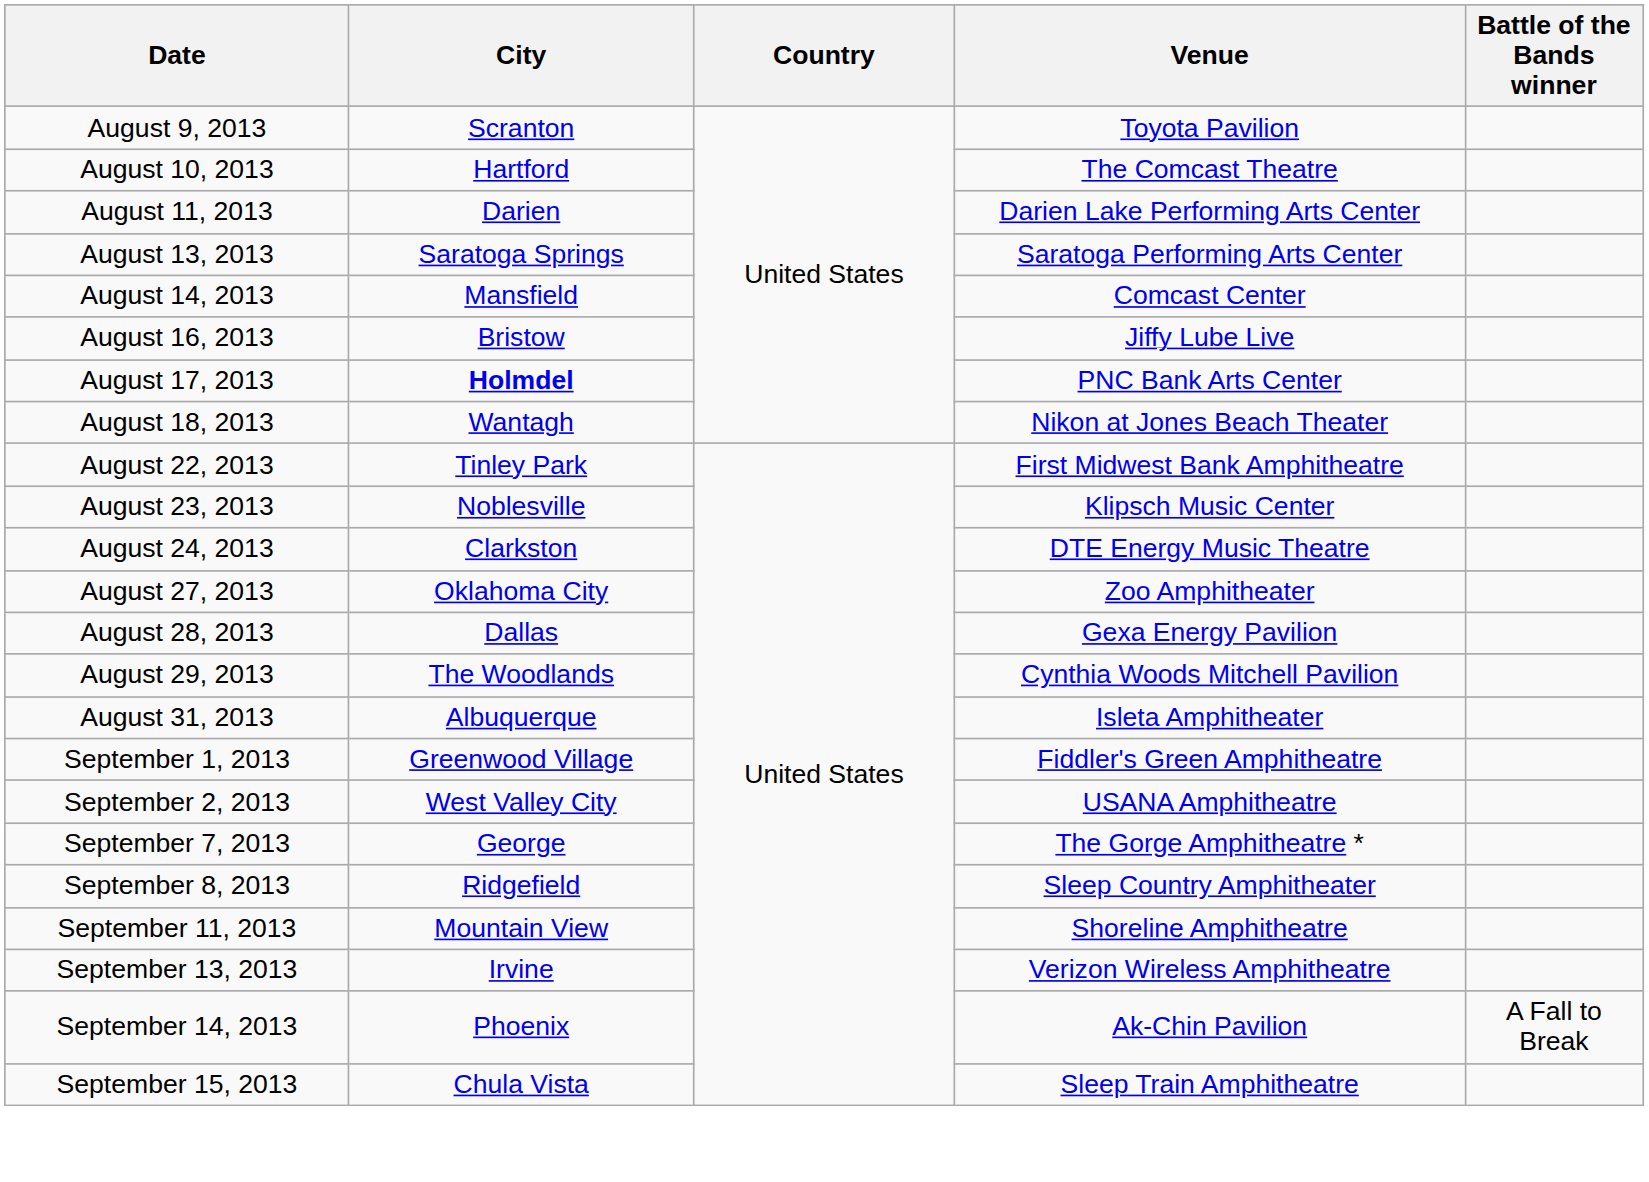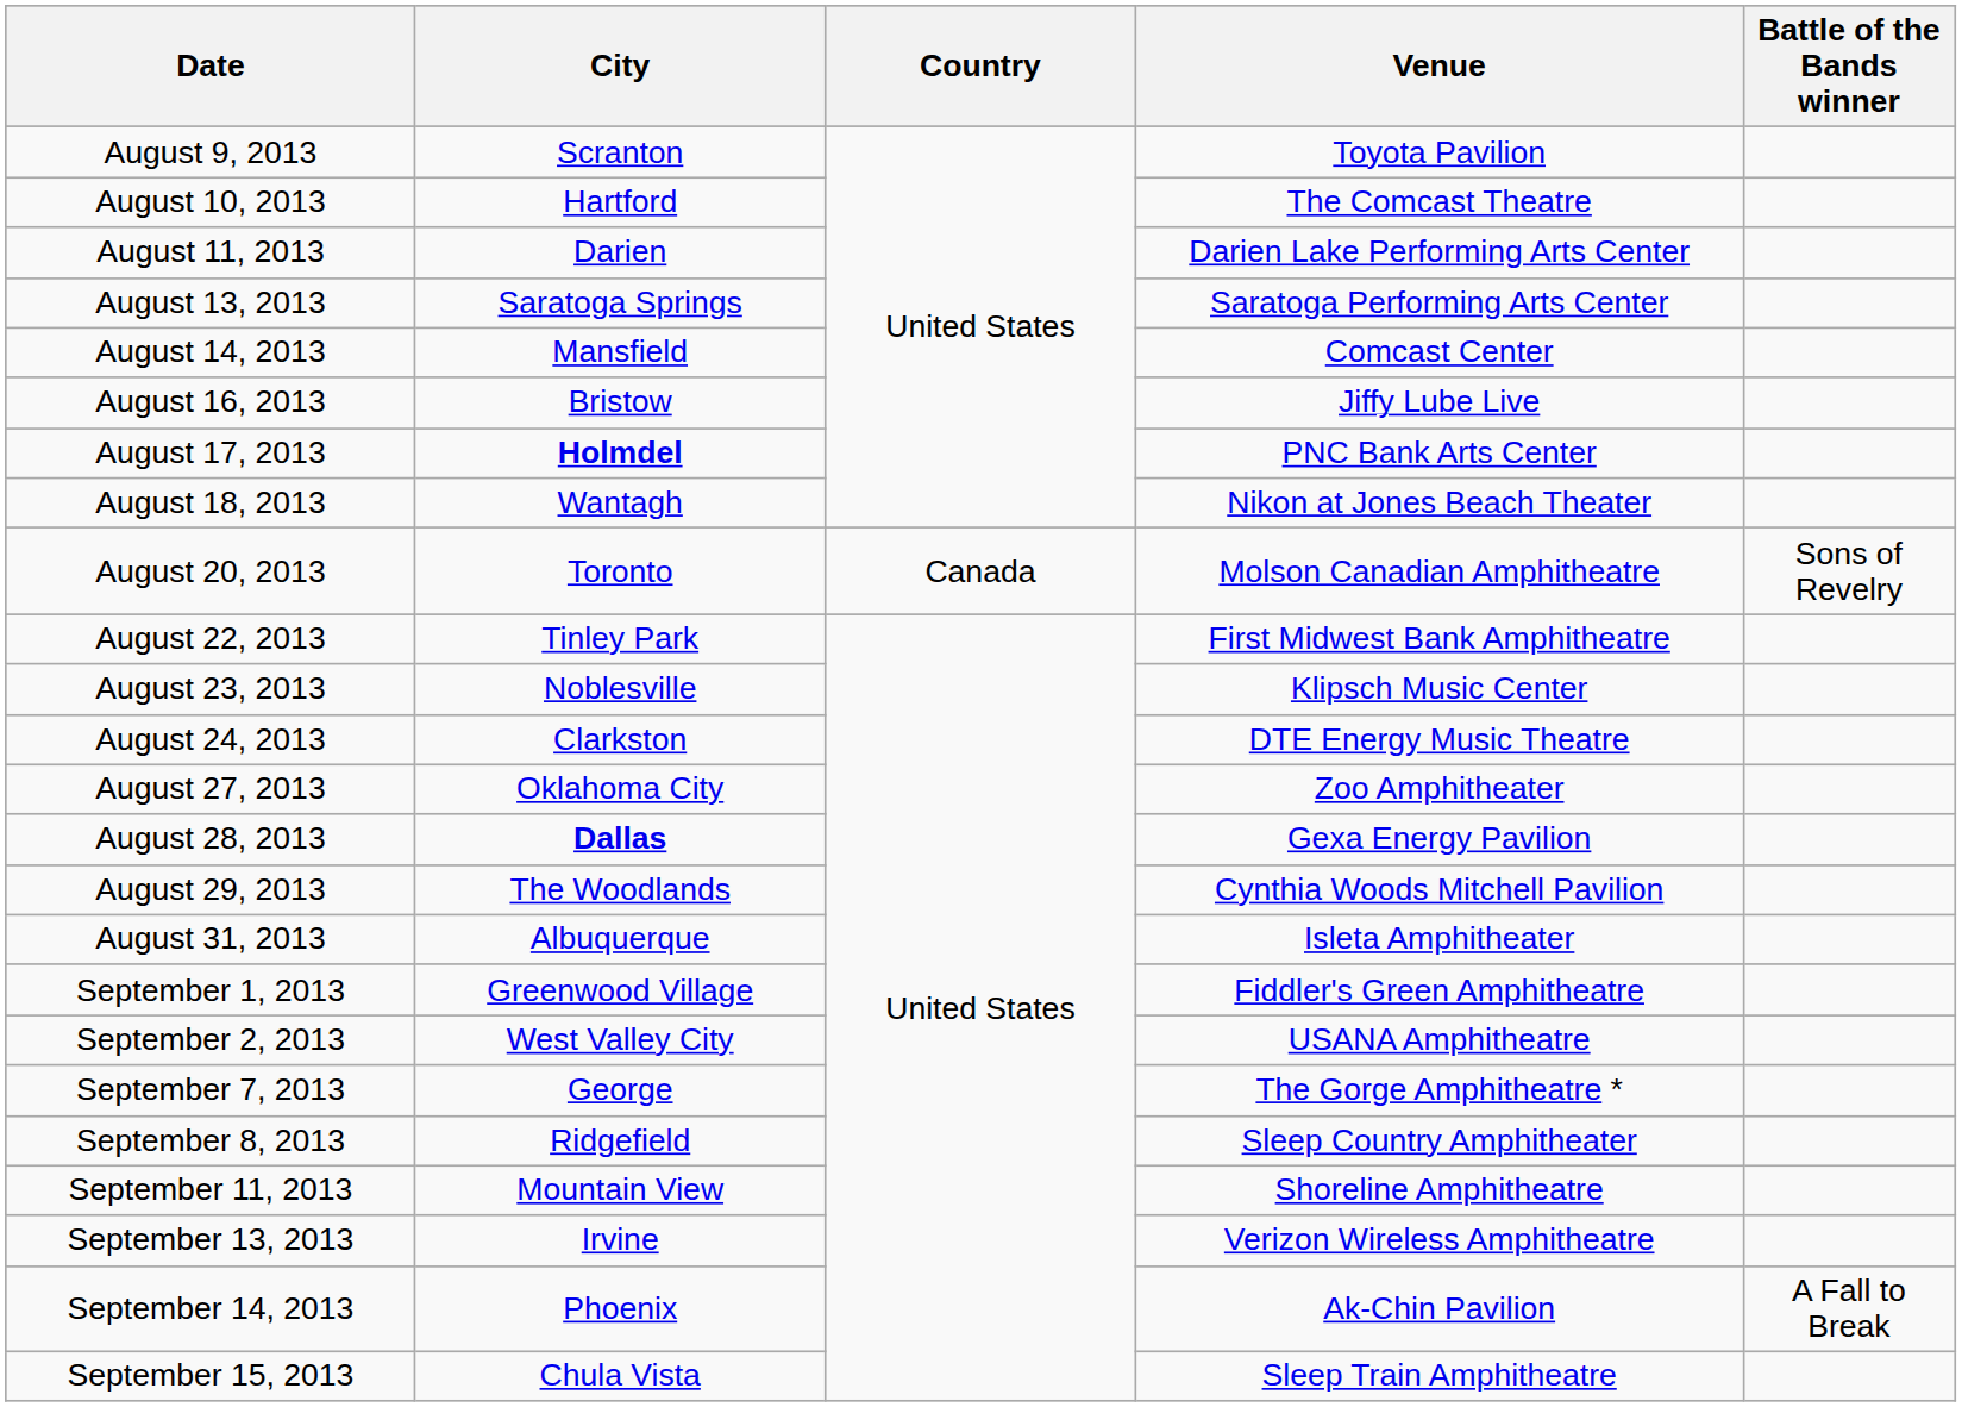+ row: August 20, 2013 | Toronto | Canada | Molson Canadian Amphitheatre | Sons of Revelry
August 28, 2013 | City: normal -> bold
